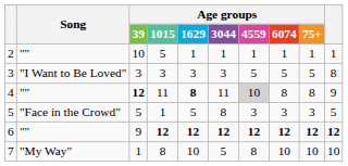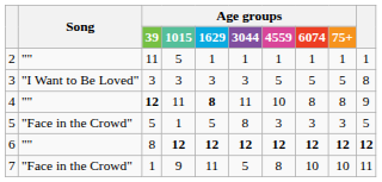2 | Age groups / 39: 10 -> 11
4 | Age groups / 4559: lightgrey background -> no background
6 | Age groups / 39: 9 -> 8
7 | Song: "My Way" -> "Face in the Crowd"
7 | Age groups / 1015: 8 -> 9
7 | Age groups / 1629: 10 -> 11
7 | column 10: 10 -> 11
